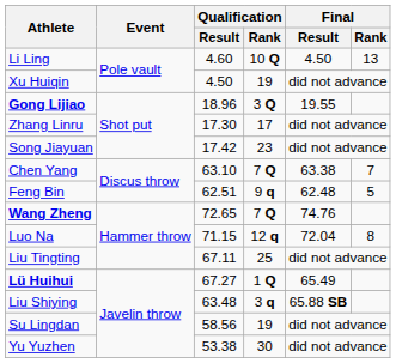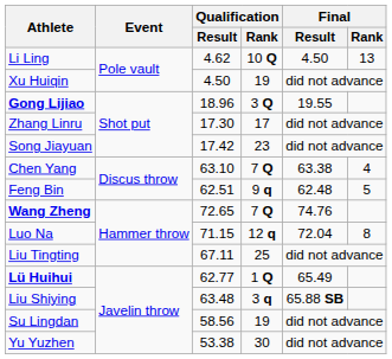Li Ling | Qualification / Result: 4.60 -> 4.62
Chen Yang | Final / Rank: 7 -> 4
Lü Huihui | Qualification / Result: 67.27 -> 62.77
